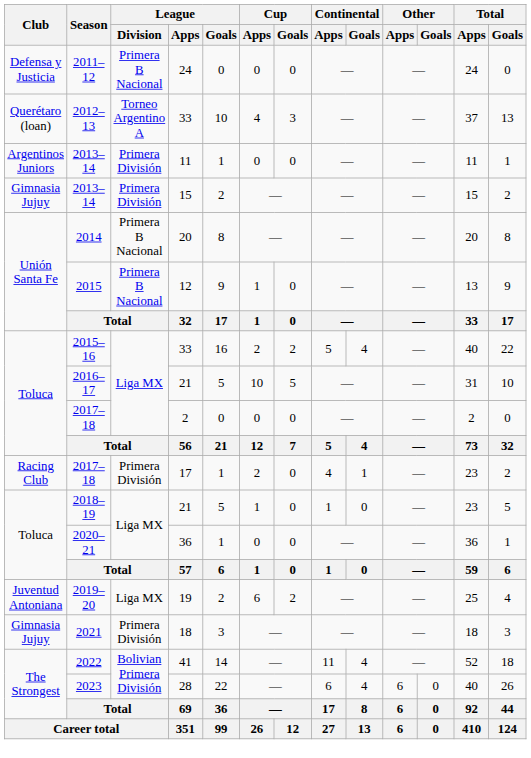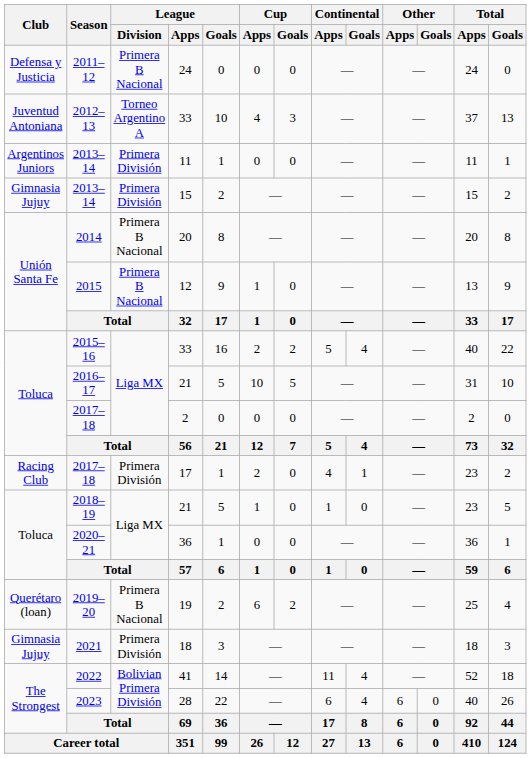2012–13 | Club: Querétaro (loan) -> Juventud Antoniana
2019–20 | Club: Juventud Antoniana -> Querétaro (loan)
2019–20 | League / Division: Liga MX -> Primera B Nacional
